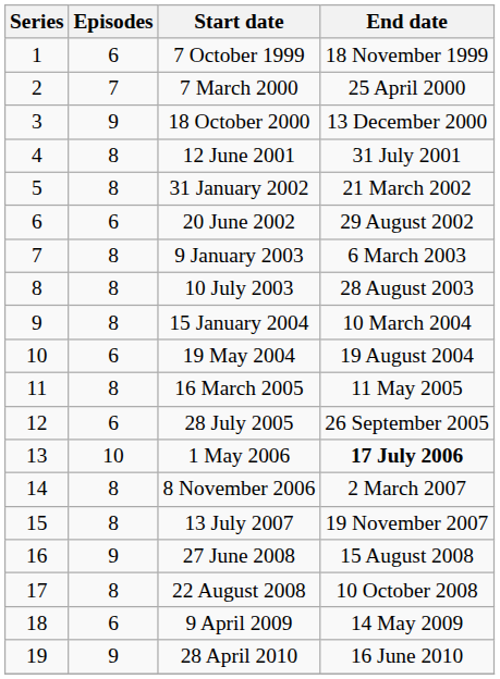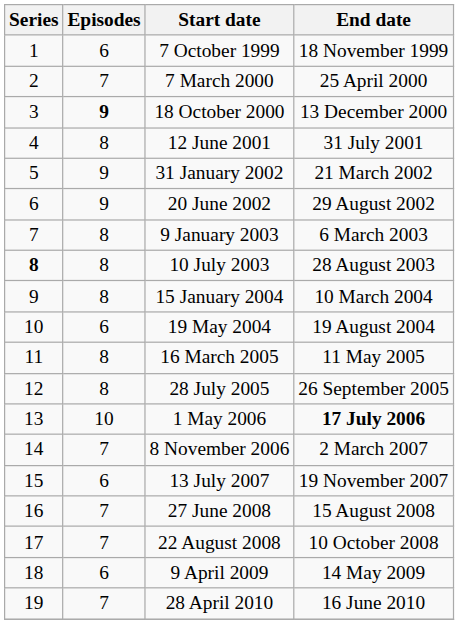18 October 2000 | Episodes: normal -> bold
31 January 2002 | Episodes: 8 -> 9
20 June 2002 | Episodes: 6 -> 9
10 July 2003 | Series: normal -> bold
28 July 2005 | Episodes: 6 -> 8
8 November 2006 | Episodes: 8 -> 7
13 July 2007 | Episodes: 8 -> 6
27 June 2008 | Episodes: 9 -> 7
22 August 2008 | Episodes: 8 -> 7
28 April 2010 | Episodes: 9 -> 7
